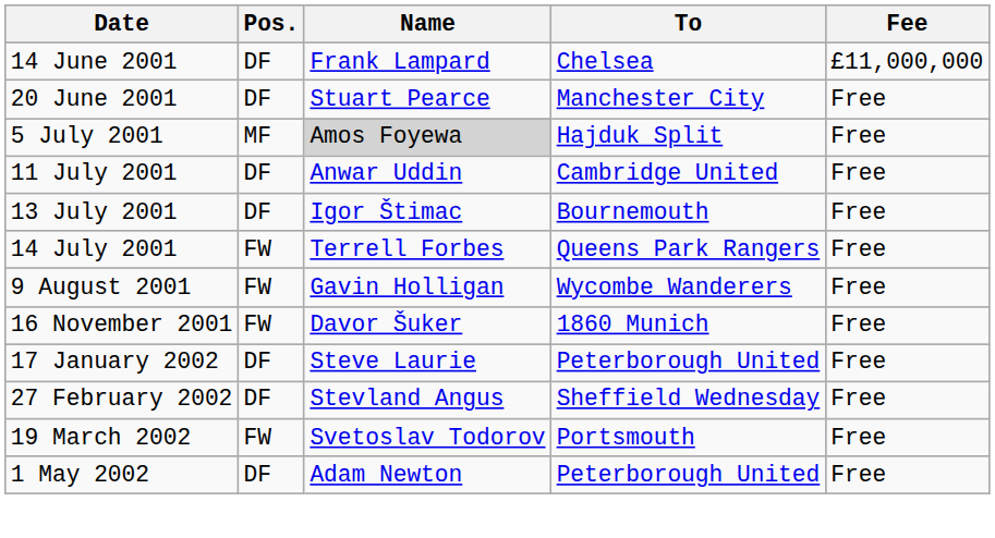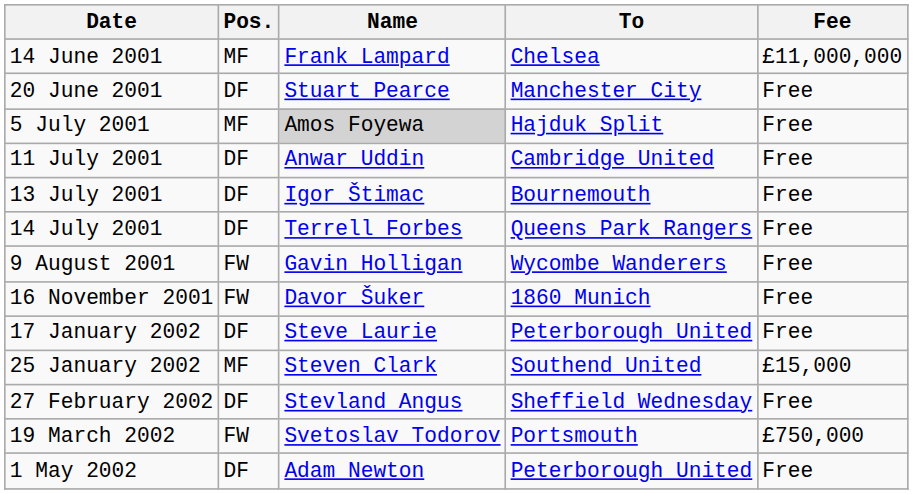14 June 2001 | Pos.: DF -> MF
14 July 2001 | Pos.: FW -> DF
+ row: 25 January 2002 | MF | Steven Clark | Southend United | £15,000
19 March 2002 | Fee: Free -> £750,000
